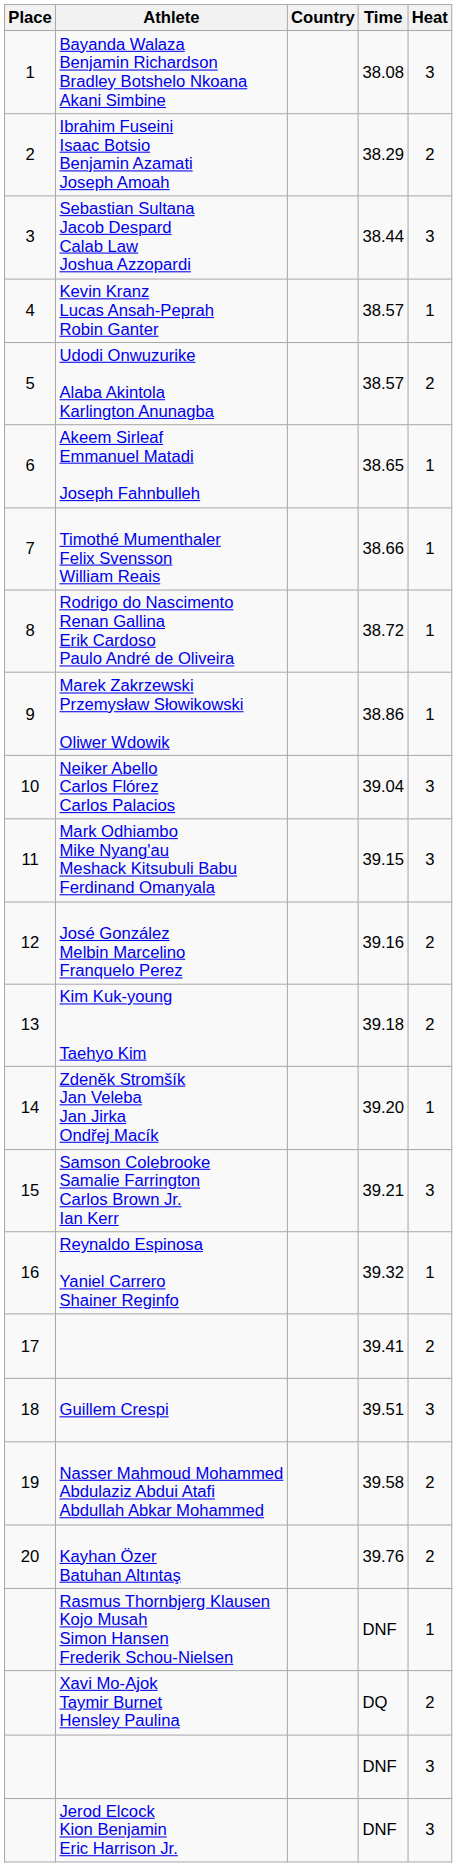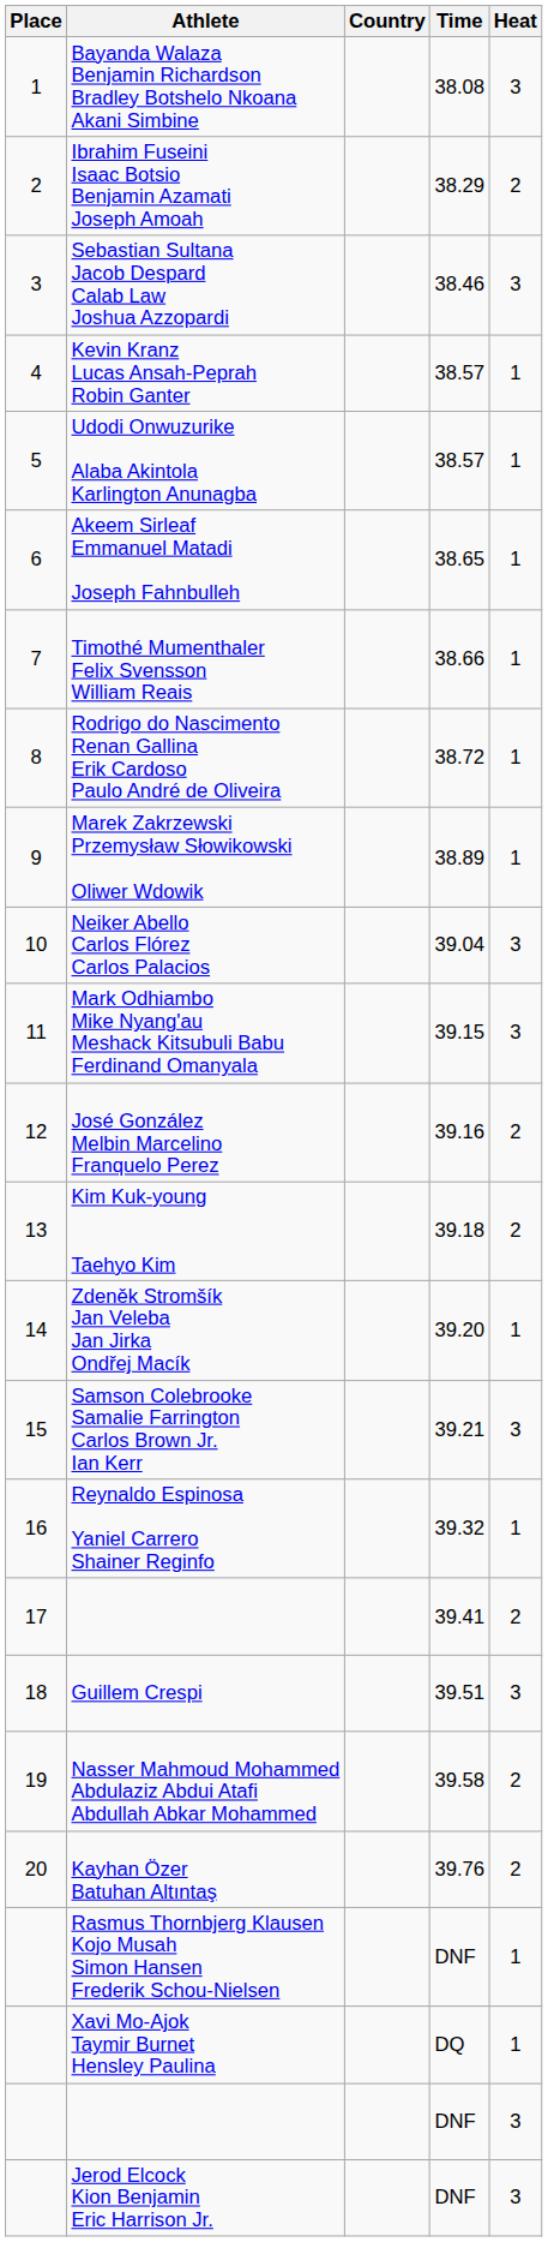Sebastian Sultana Jacob Despard Calab Law Joshua Azzopardi | Time: 38.44 -> 38.46
Udodi Onwuzurike Alaba Akintola Karlington Anunagba | Heat: 2 -> 1
Marek Zakrzewski Przemysław Słowikowski Oliwer Wdowik | Time: 38.86 -> 38.89
Xavi Mo-Ajok Taymir Burnet Hensley Paulina | Heat: 2 -> 1
